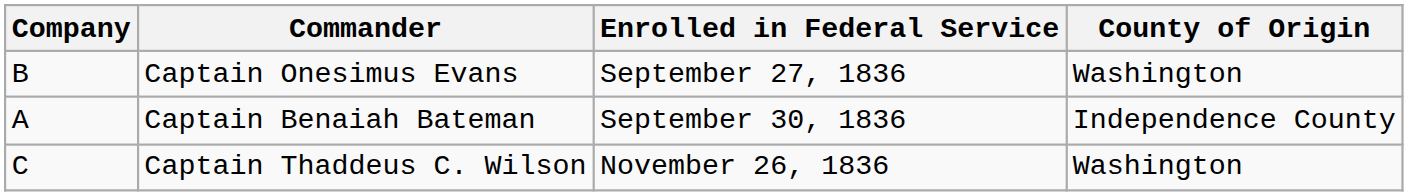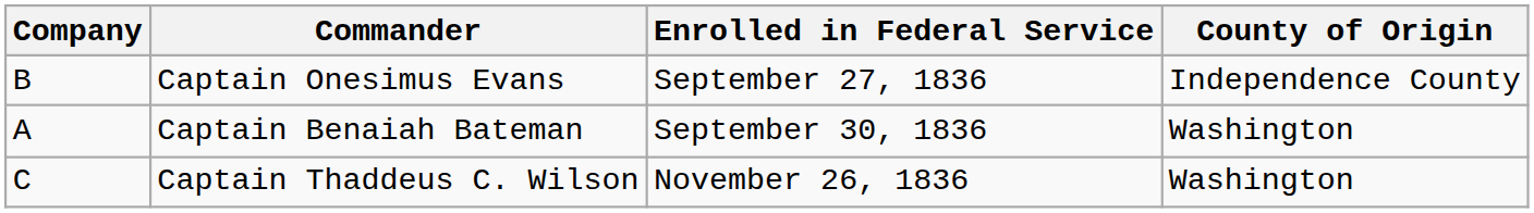Captain Onesimus Evans | County of Origin: Washington -> Independence County
Captain Benaiah Bateman | County of Origin: Independence County -> Washington
